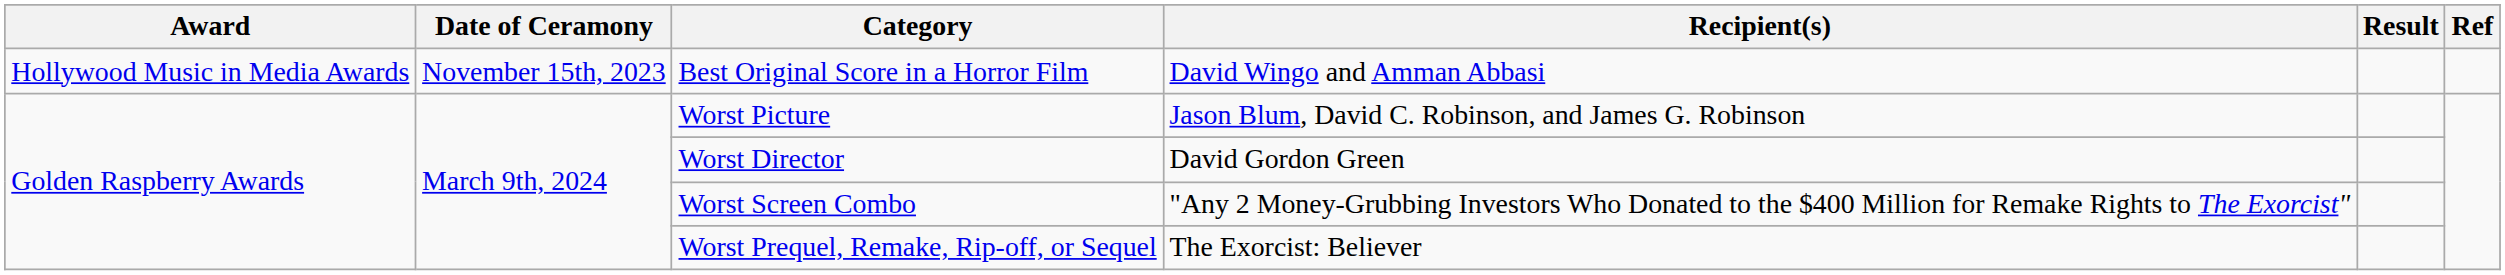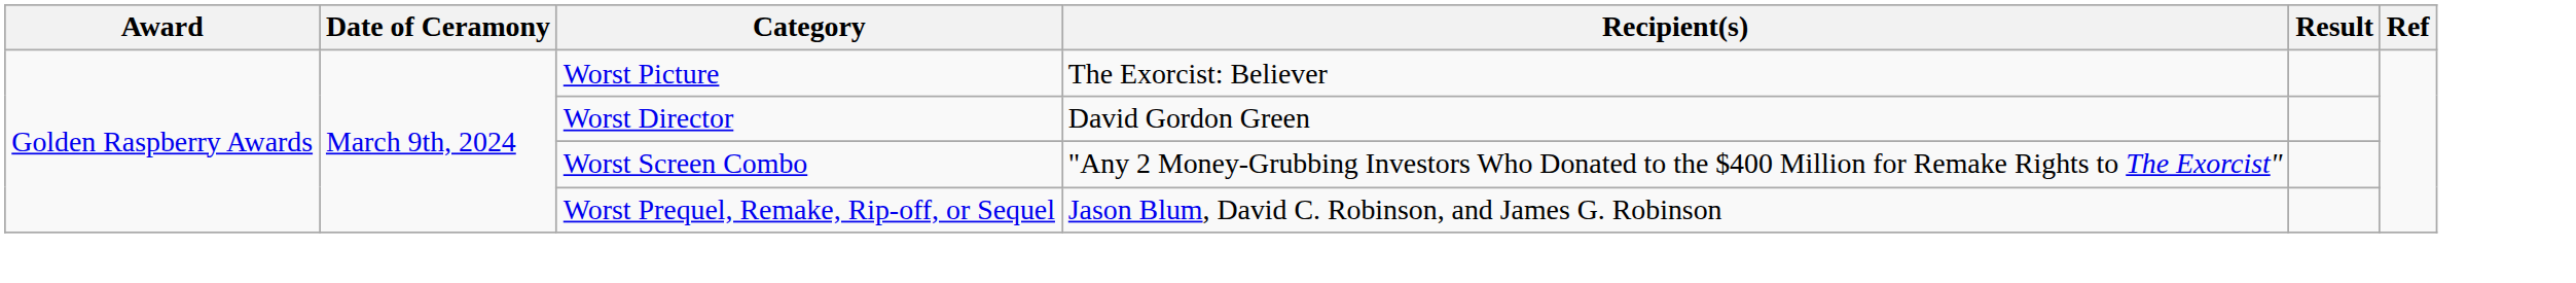- row: Hollywood Music in Media Awards | November 15th, 2023 | Best Original Score in a Horror Film | David Wingo and Amman Abbasi
Worst Picture | Recipient(s): Jason Blum, David C. Robinson, and James G. Robinson -> The Exorcist: Believer
Worst Prequel, Remake, Rip-off, or Sequel | Recipient(s): The Exorcist: Believer -> Jason Blum, David C. Robinson, and James G. Robinson
